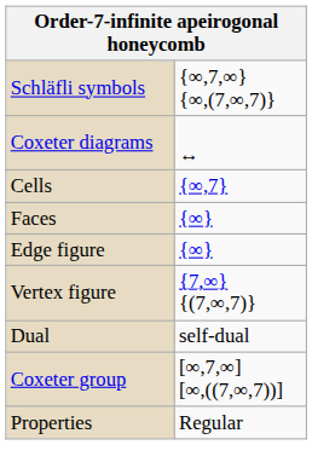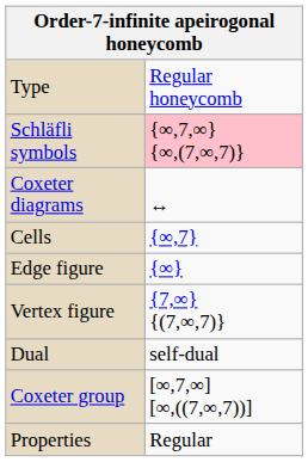+ row: Type | Regular honeycomb
Schläfli symbols | column 2: no background -> pink background
- row: Faces | {∞}
